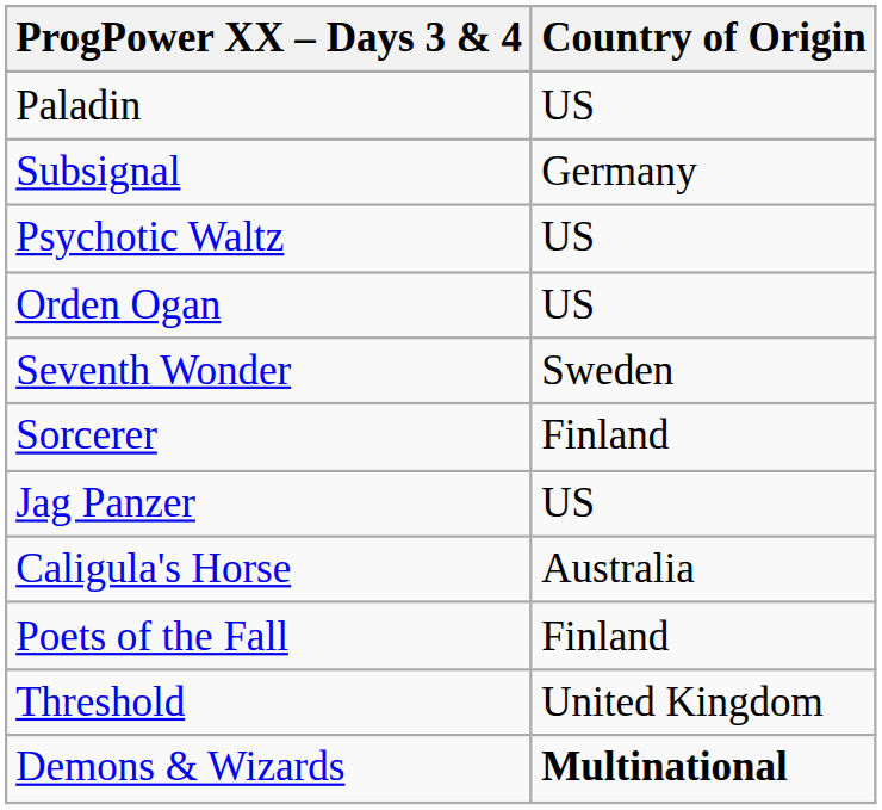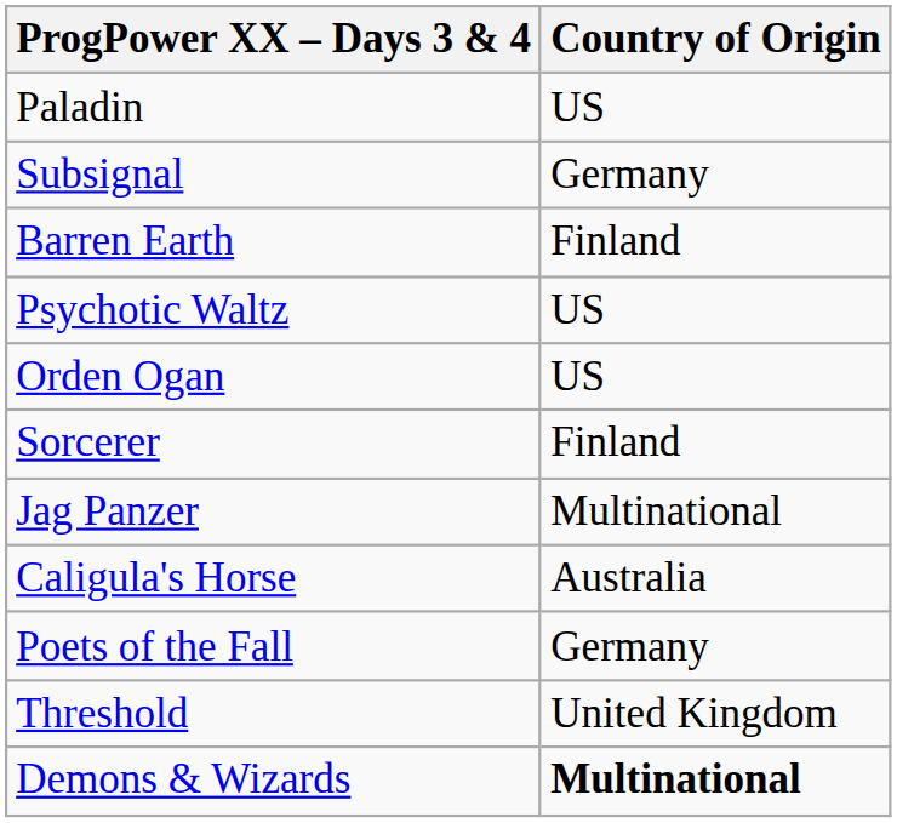+ row: Barren Earth | Finland
- row: Seventh Wonder | Sweden
Jag Panzer | Country of Origin: US -> Multinational
Poets of the Fall | Country of Origin: Finland -> Germany
